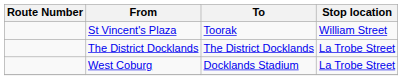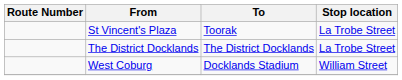St Vincent's Plaza | Stop location: William Street -> La Trobe Street
West Coburg | Stop location: La Trobe Street -> William Street
